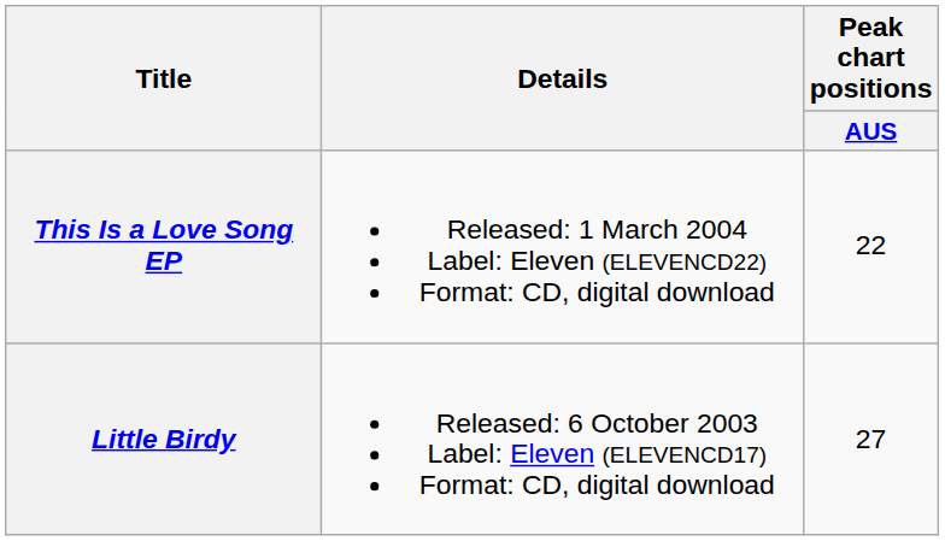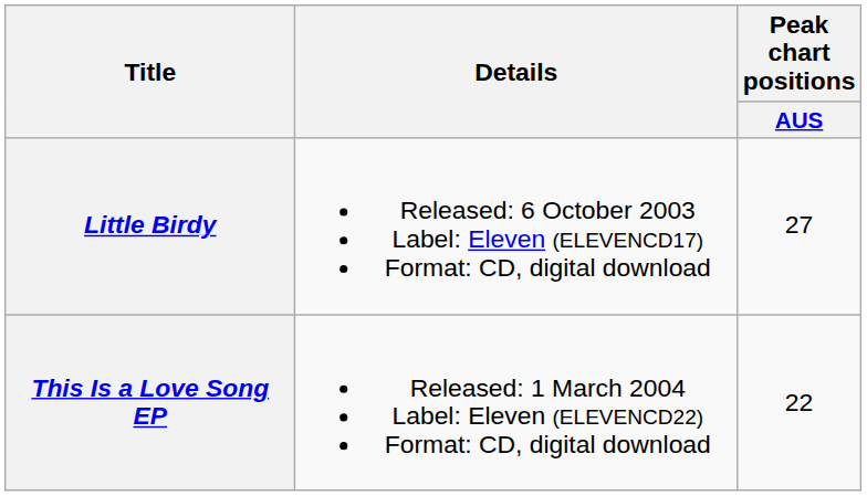rows swapped: Little Birdy <-> This Is a Love Song EP
